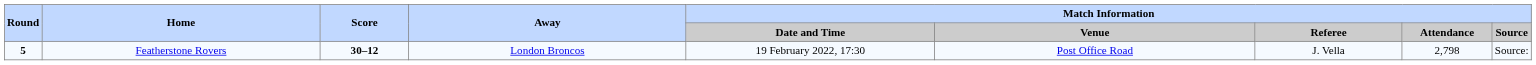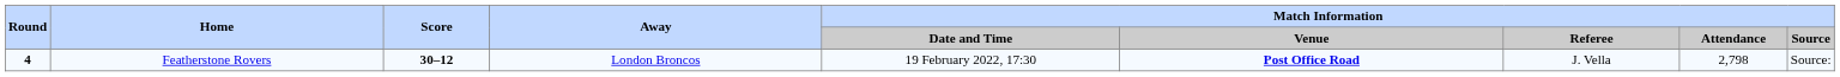Featherstone Rovers | Round: 5 -> 4
Featherstone Rovers | Match Information / Venue: normal -> bold
